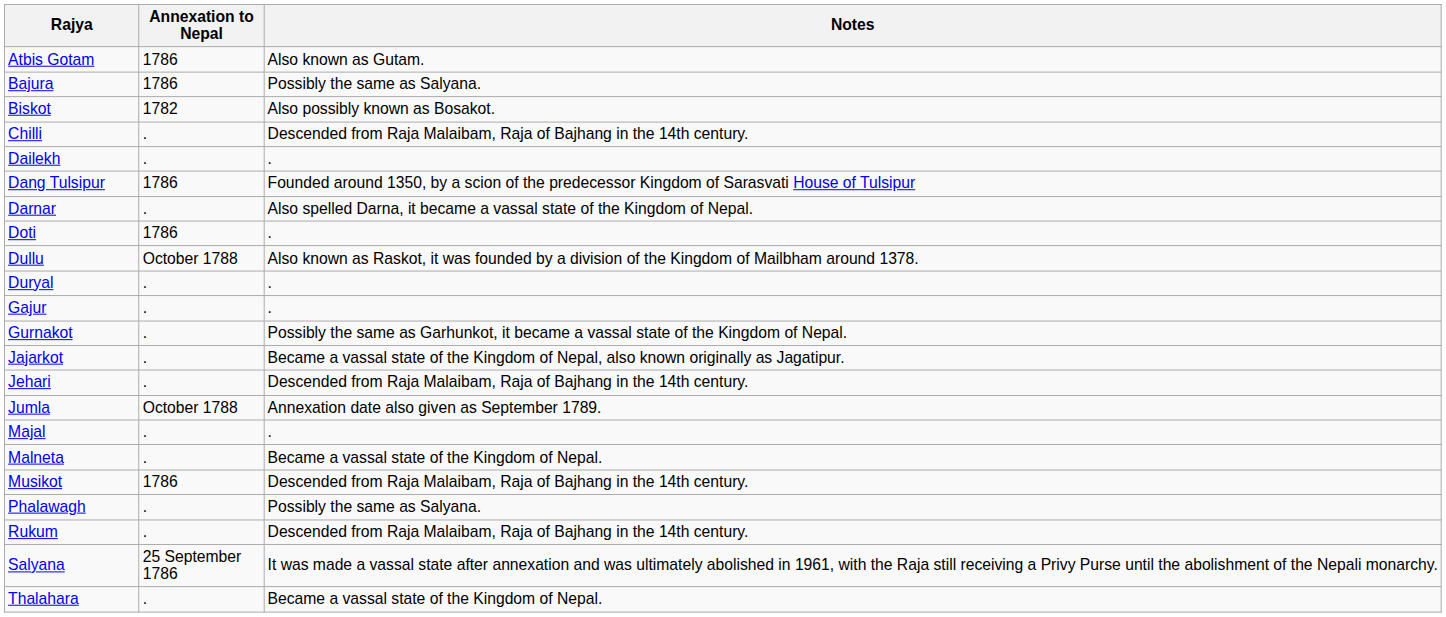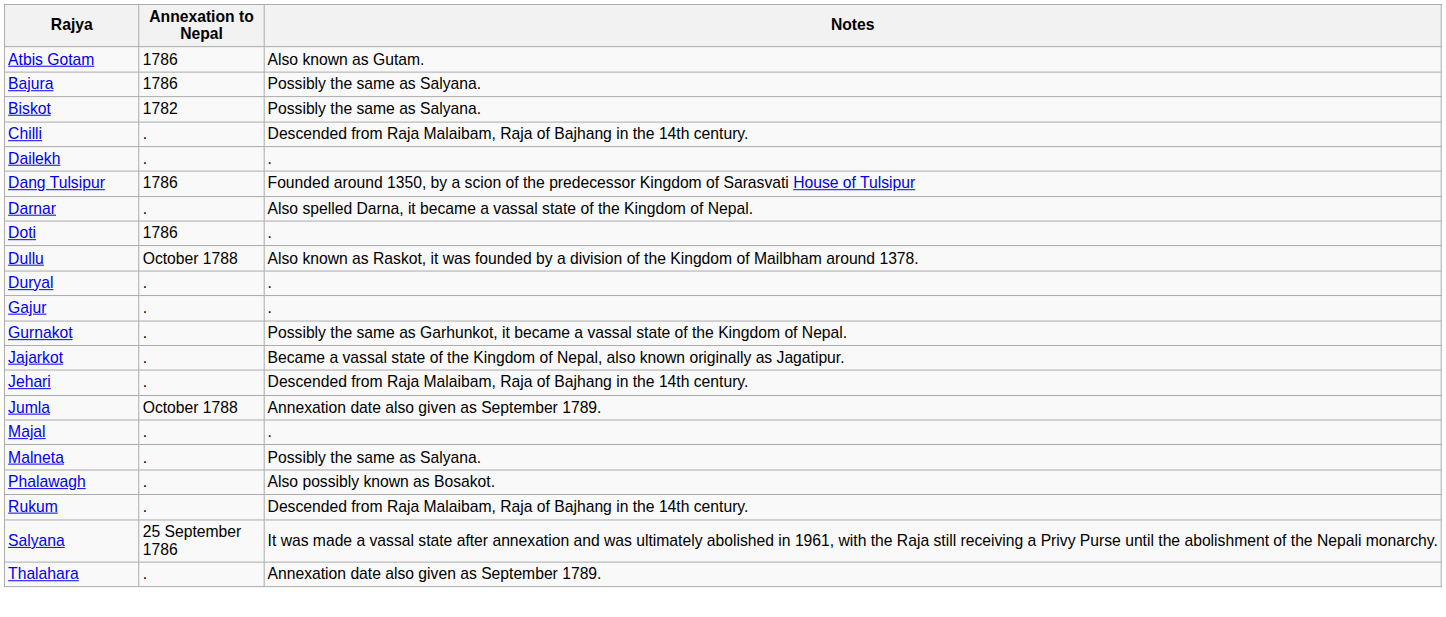Biskot | Notes: Also possibly known as Bosakot. -> Possibly the same as Salyana.
Malneta | Notes: Became a vassal state of the Kingdom of Nepal. -> Possibly the same as Salyana.
- row: Musikot | 1786 | Descended from Raja Malaibam, Raja of Bajhang in the 14th century.
Phalawagh | Notes: Possibly the same as Salyana. -> Also possibly known as Bosakot.
Thalahara | Notes: Became a vassal state of the Kingdom of Nepal. -> Annexation date also given as September 1789.
